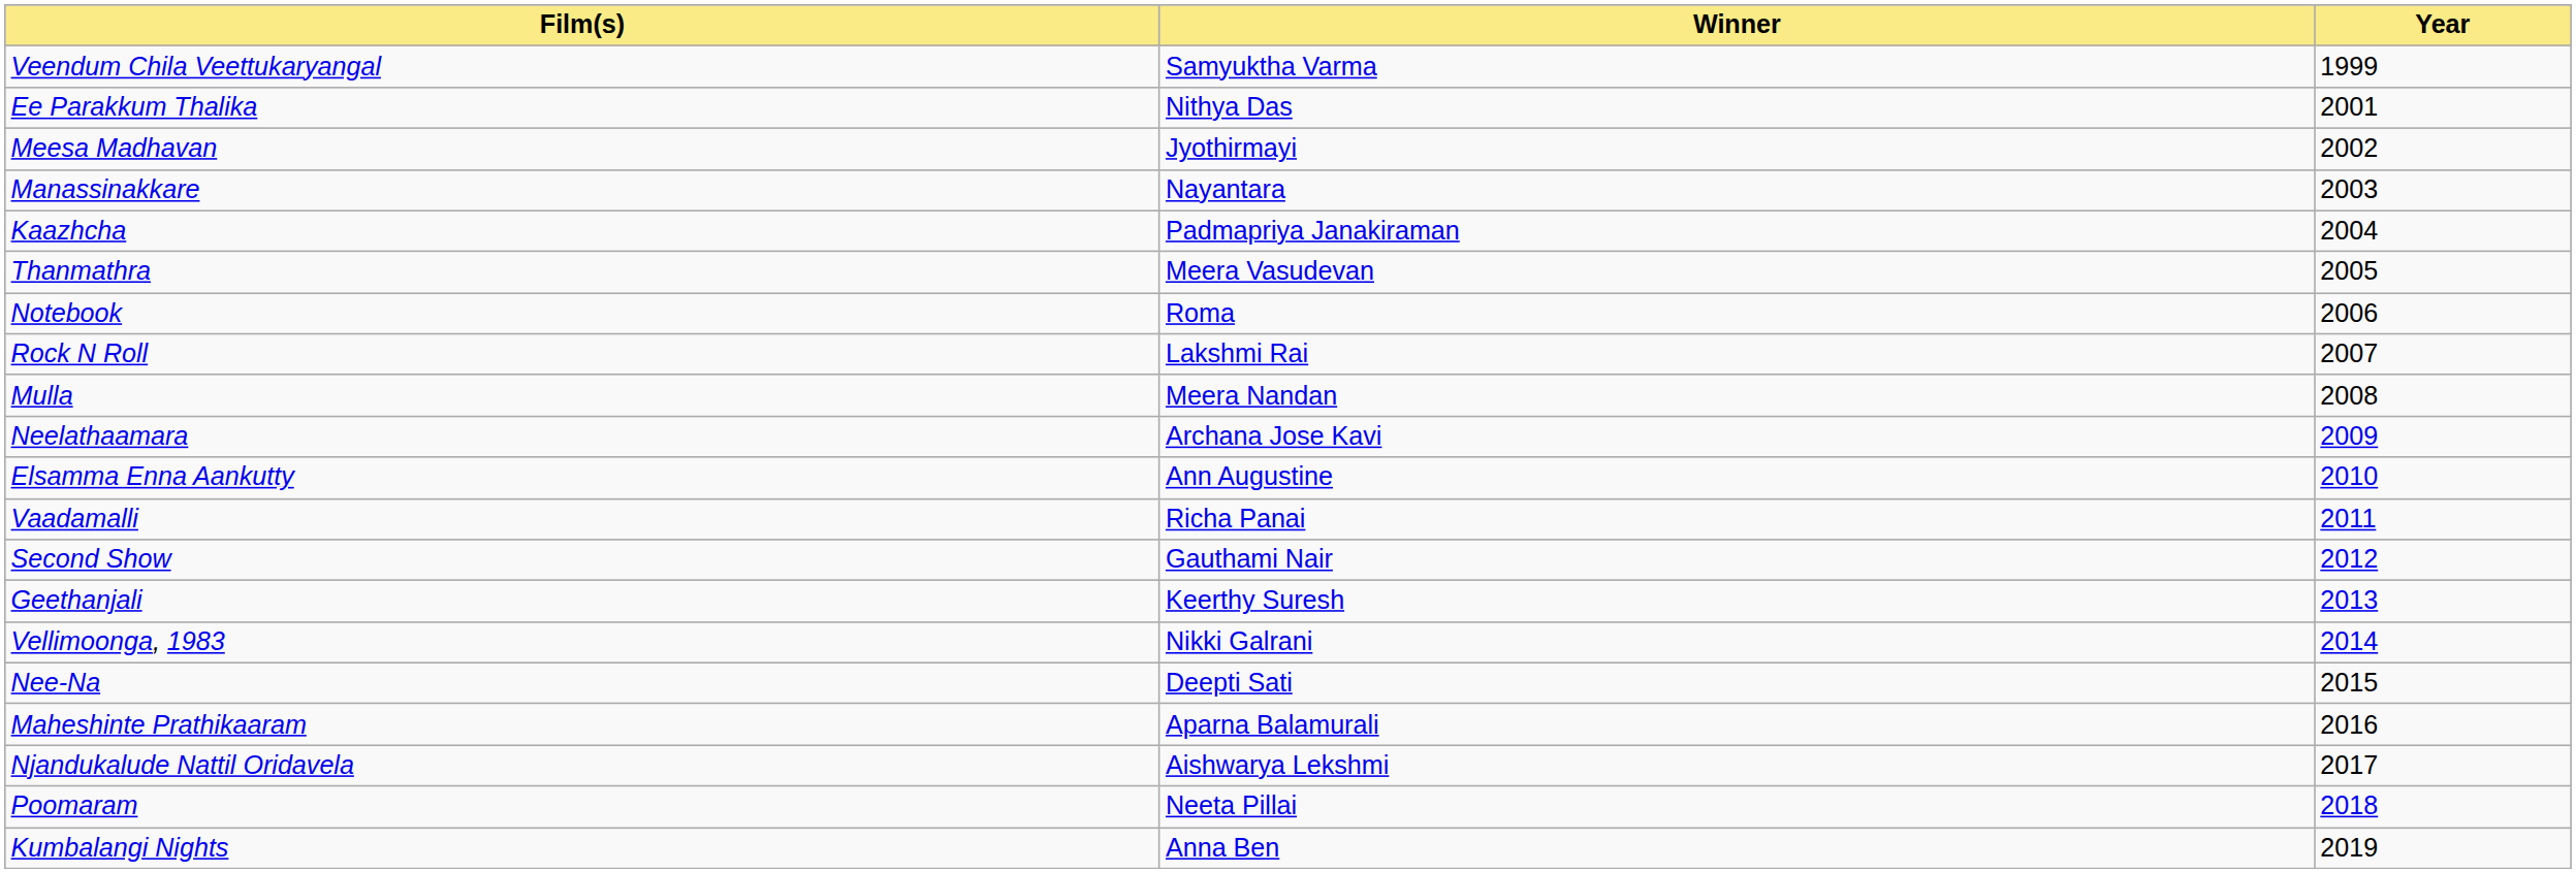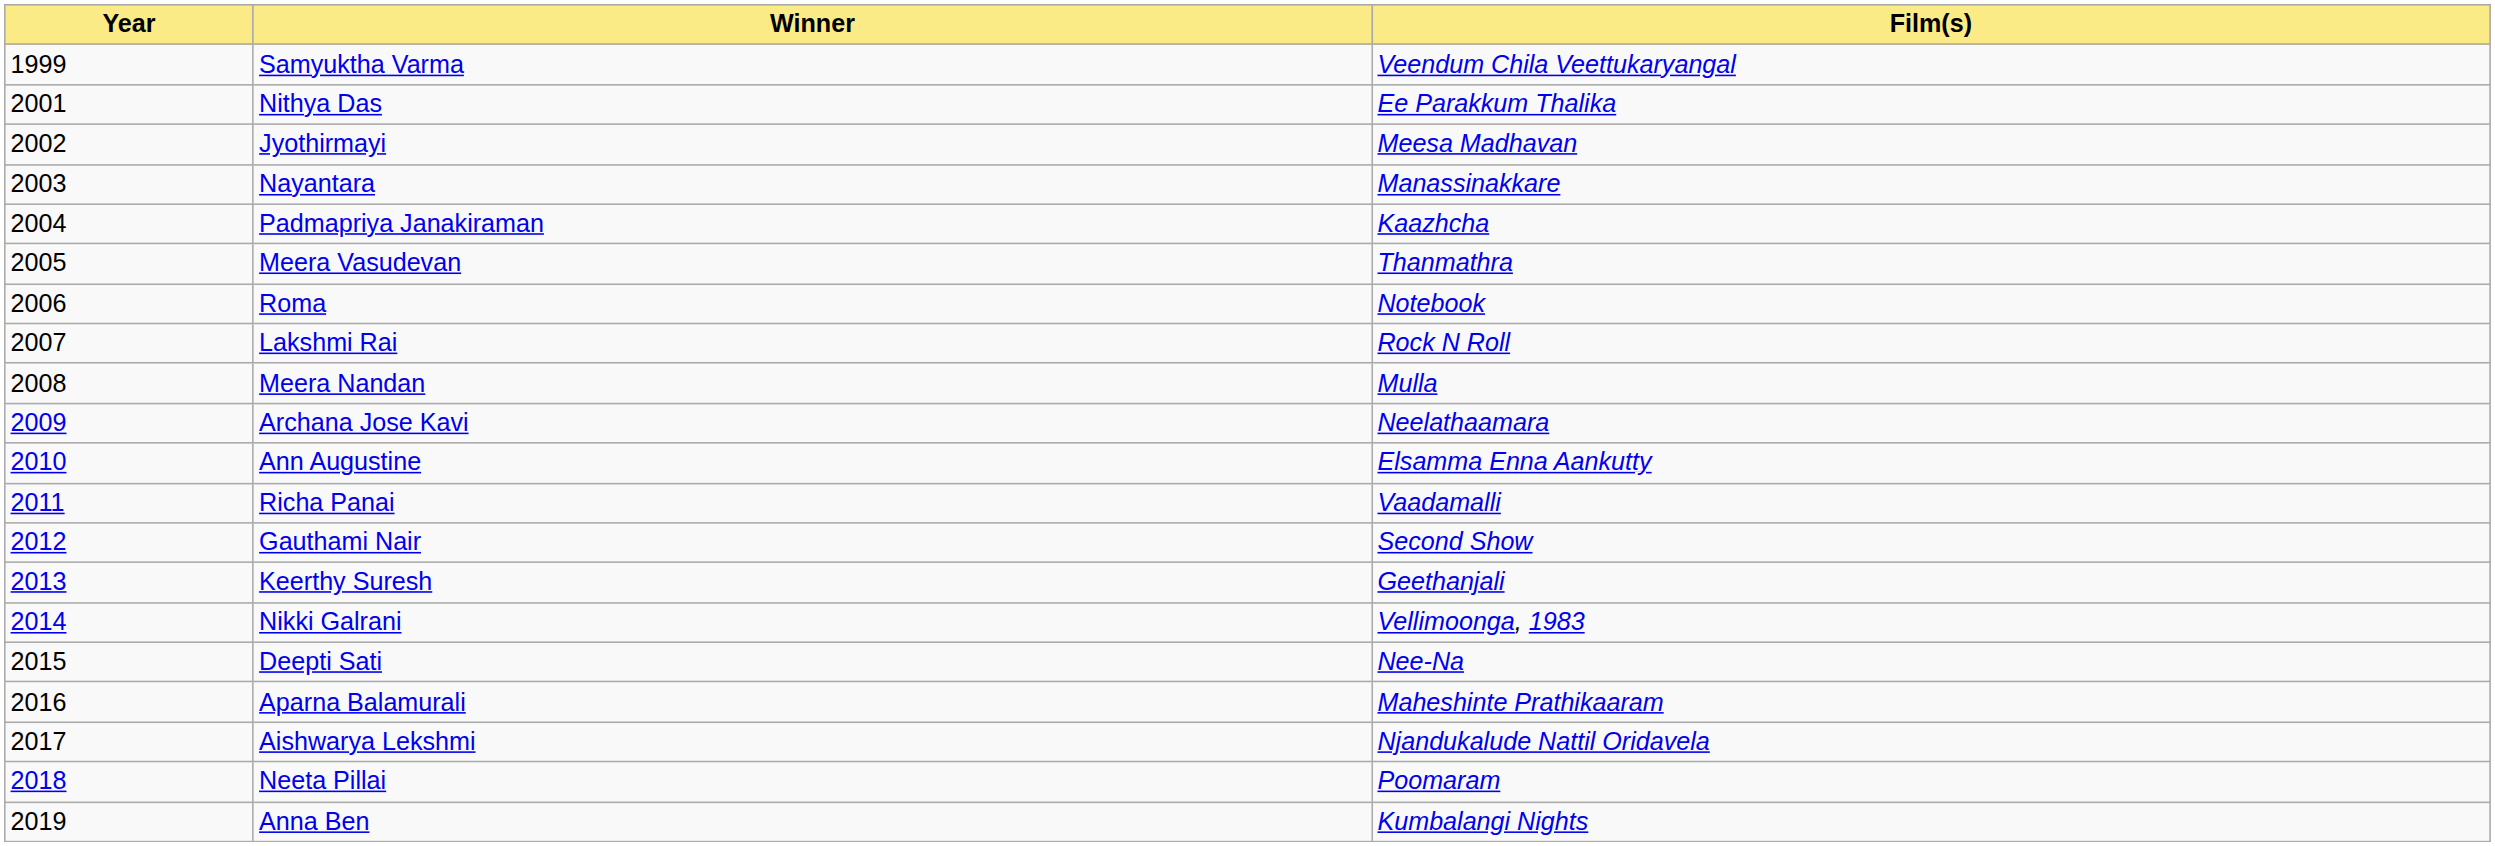columns swapped: Year <-> Film(s)
